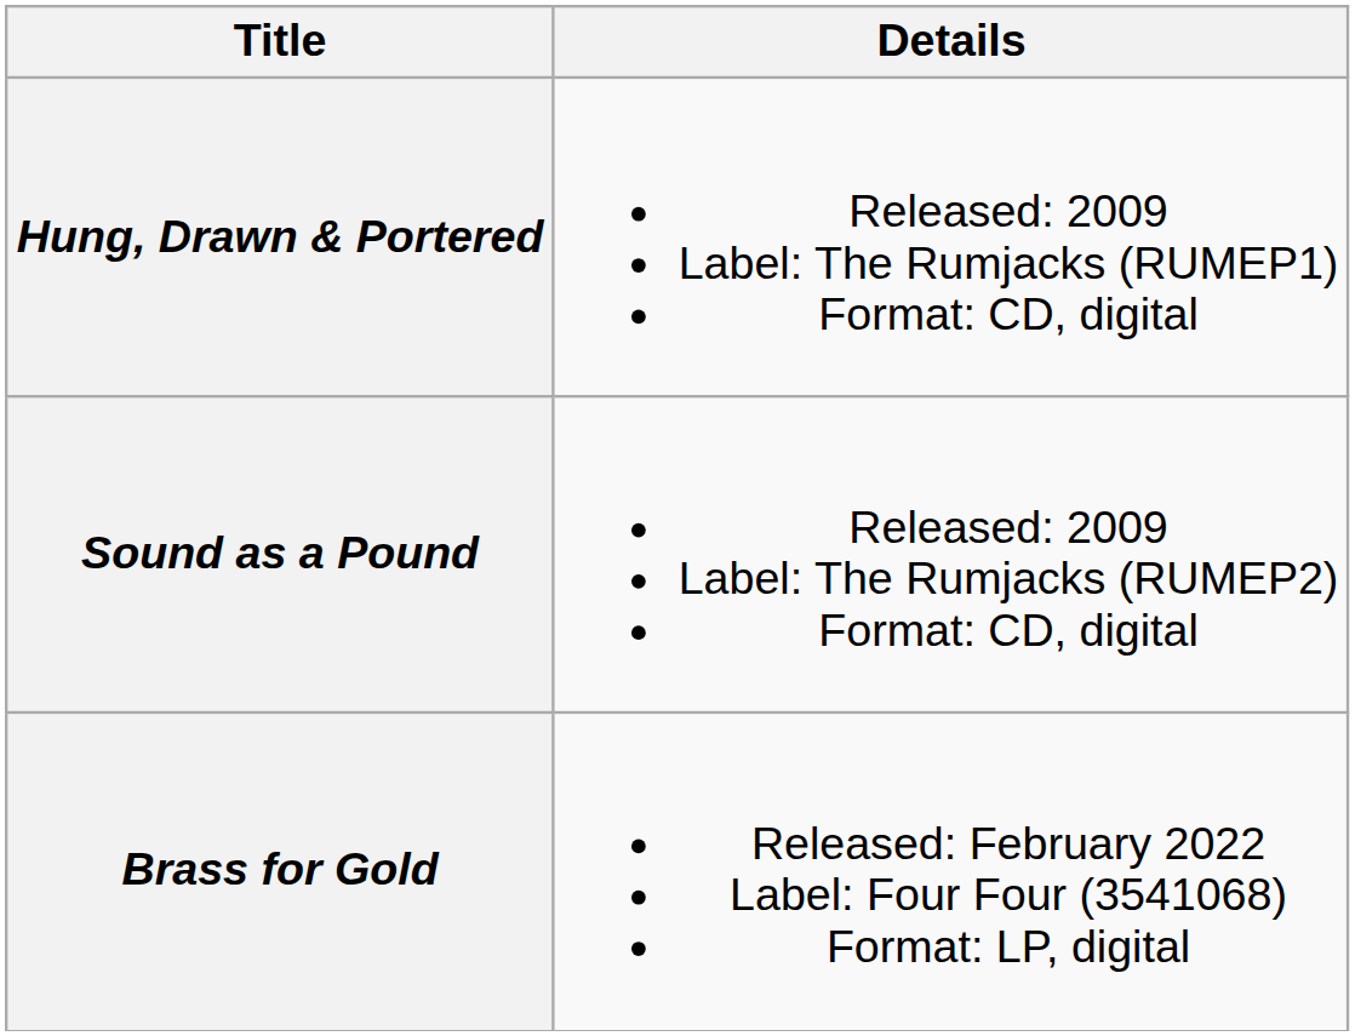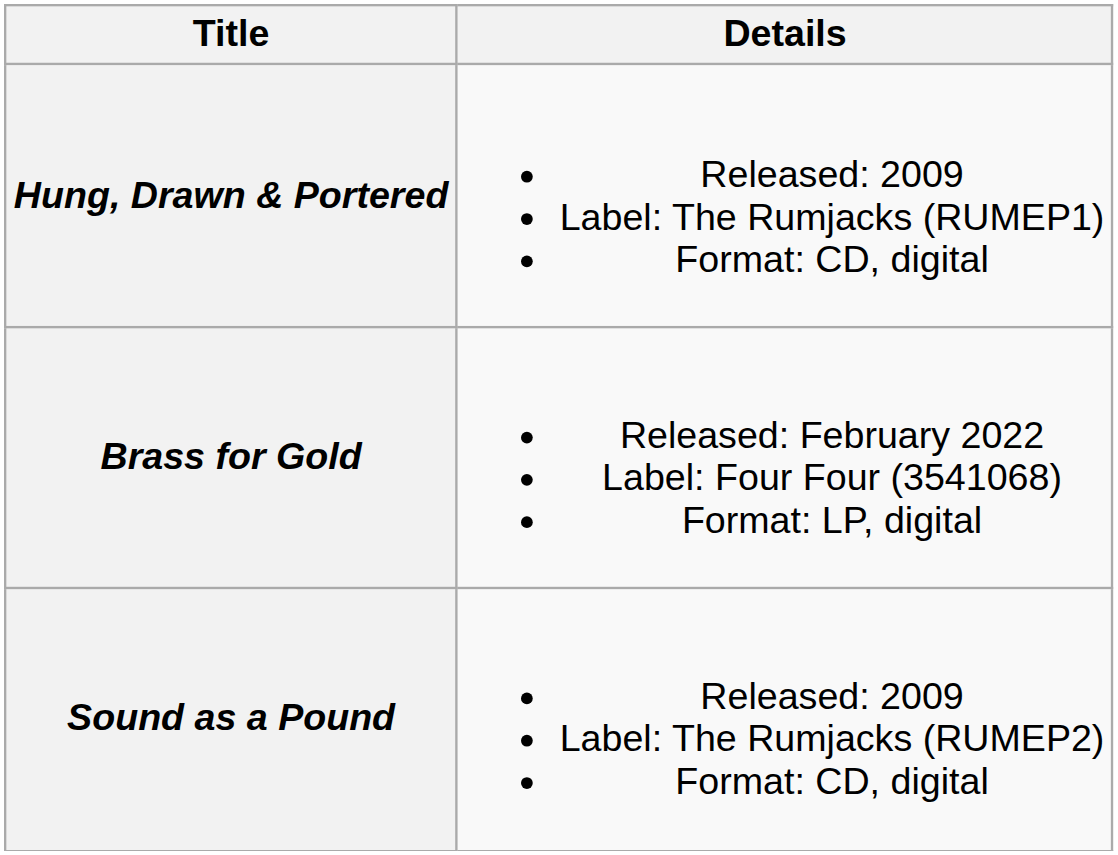rows swapped: Sound as a Pound <-> Brass for Gold
